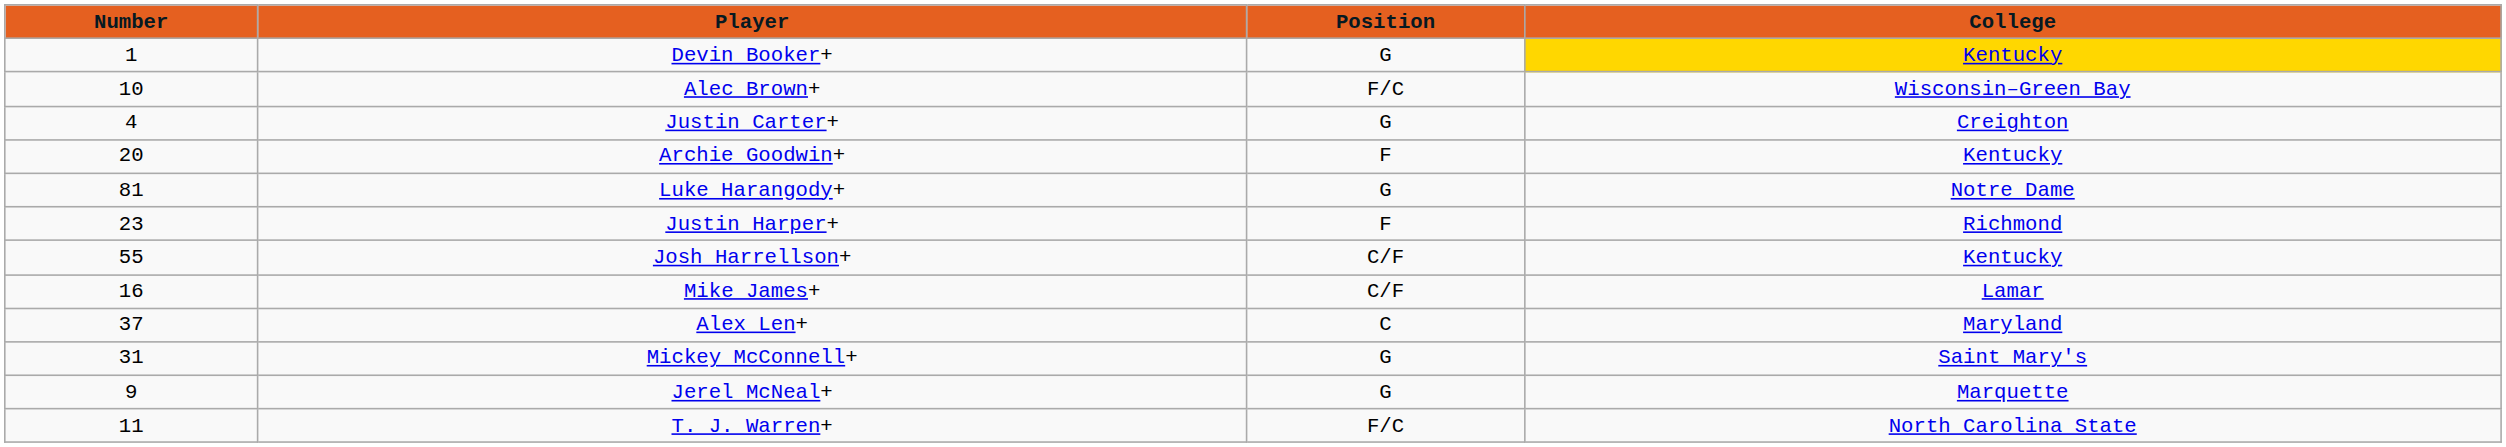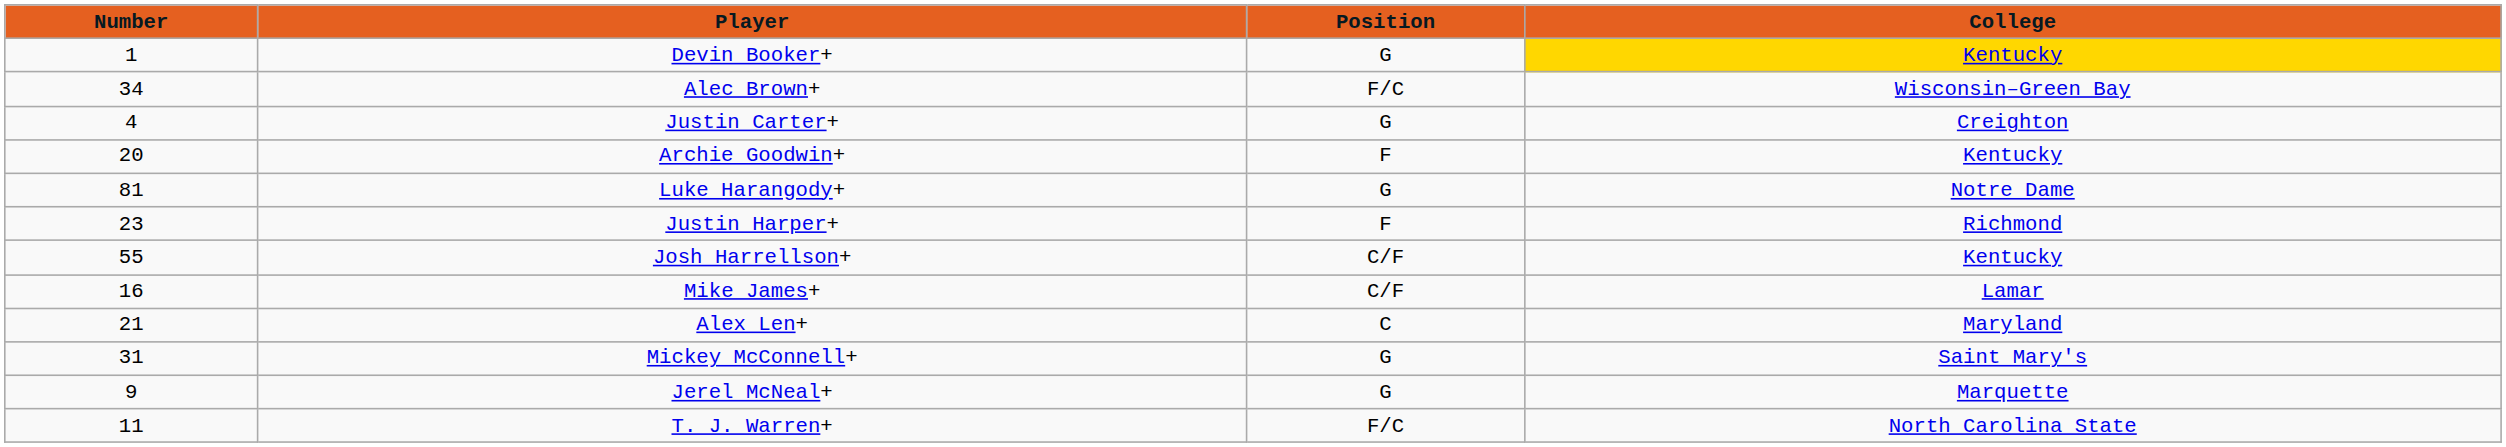Alec Brown+ | Number: 10 -> 34
Alex Len+ | Number: 37 -> 21
